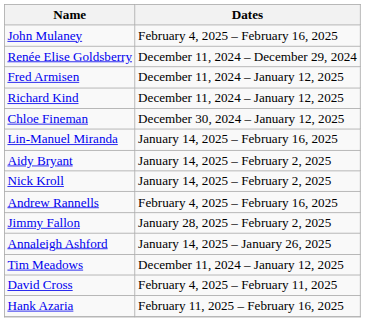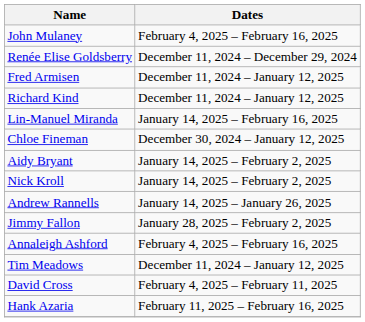rows swapped: Chloe Fineman <-> Lin-Manuel Miranda
Andrew Rannells | Dates: February 4, 2025 – February 16, 2025 -> January 14, 2025 – January 26, 2025
Annaleigh Ashford | Dates: January 14, 2025 – January 26, 2025 -> February 4, 2025 – February 16, 2025
